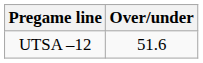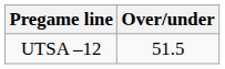UTSA –12 | Over/under: 51.6 -> 51.5
